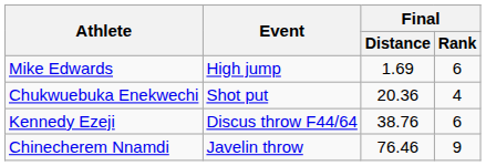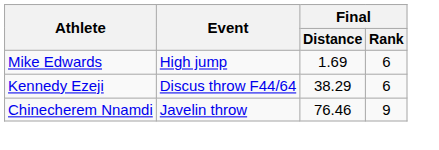- row: Chukwuebuka Enekwechi | Shot put | 20.36 | 4
Kennedy Ezeji | Final / Distance: 38.76 -> 38.29
